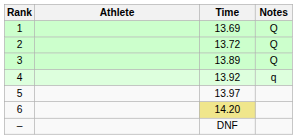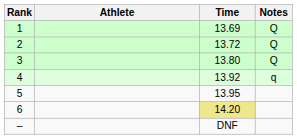3 | Time: 13.89 -> 13.80
5 | Time: 13.97 -> 13.95
